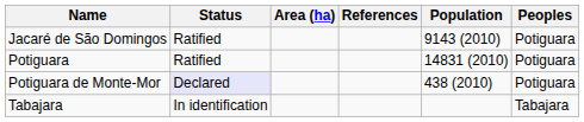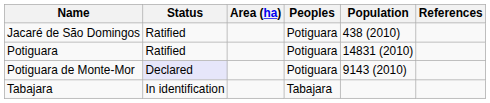columns swapped: Peoples <-> References
Jacaré de São Domingos | Population: 9143 (2010) -> 438 (2010)
Potiguara de Monte-Mor | Population: 438 (2010) -> 9143 (2010)
